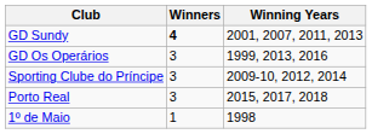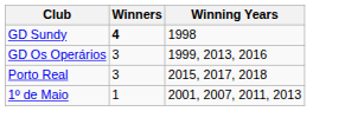GD Sundy | Winning Years: 2001, 2007, 2011, 2013 -> 1998
- row: Sporting Clube do Príncipe | 3 | 2009-10, 2012, 2014
1º de Maio | Winning Years: 1998 -> 2001, 2007, 2011, 2013
